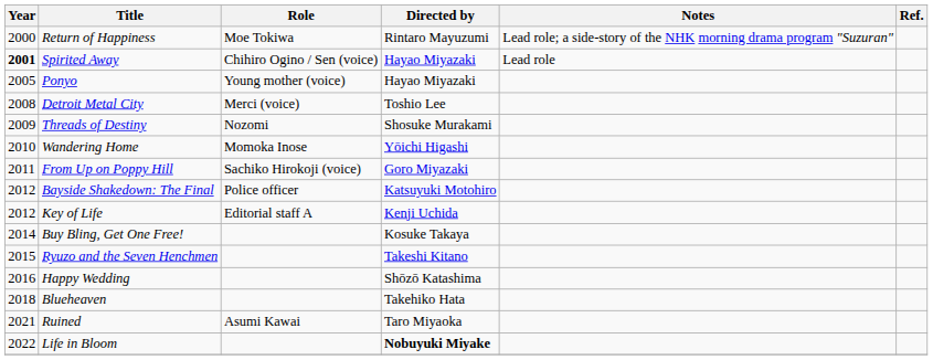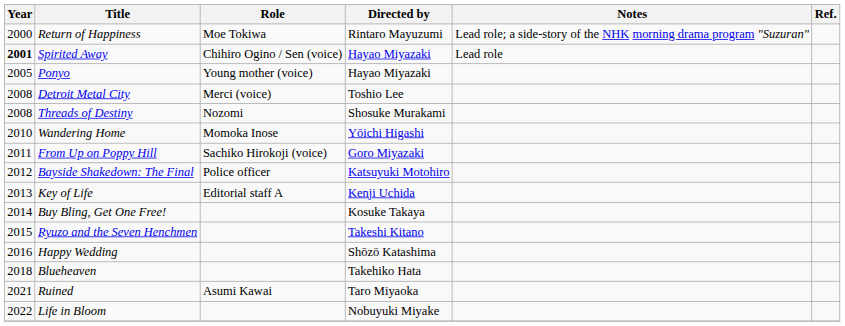Threads of Destiny | Year: 2009 -> 2008
Key of Life | Year: 2012 -> 2013
Life in Bloom | Directed by: bold -> normal
